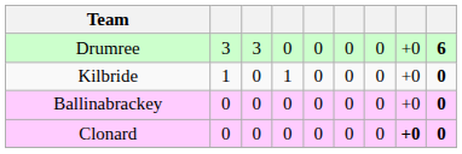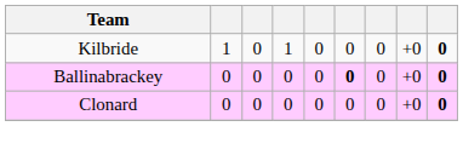- row: Drumree | 3 | 3 | 0 | 0 | 0 | 0 | +0 | 6
Ballinabrackey | column 6: normal -> bold
Clonard | column 8: bold -> normal
